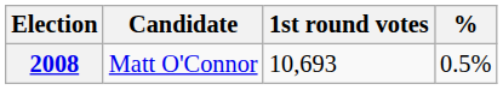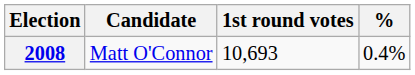2008 | %: 0.5% -> 0.4%
